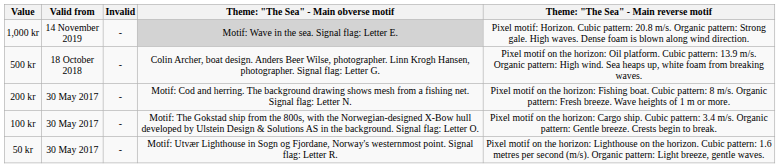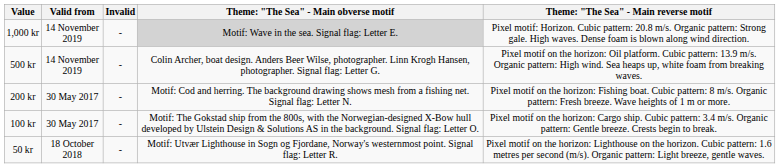500 kr | Valid from: 18 October 2018 -> 14 November 2019
50 kr | Valid from: 30 May 2017 -> 18 October 2018
